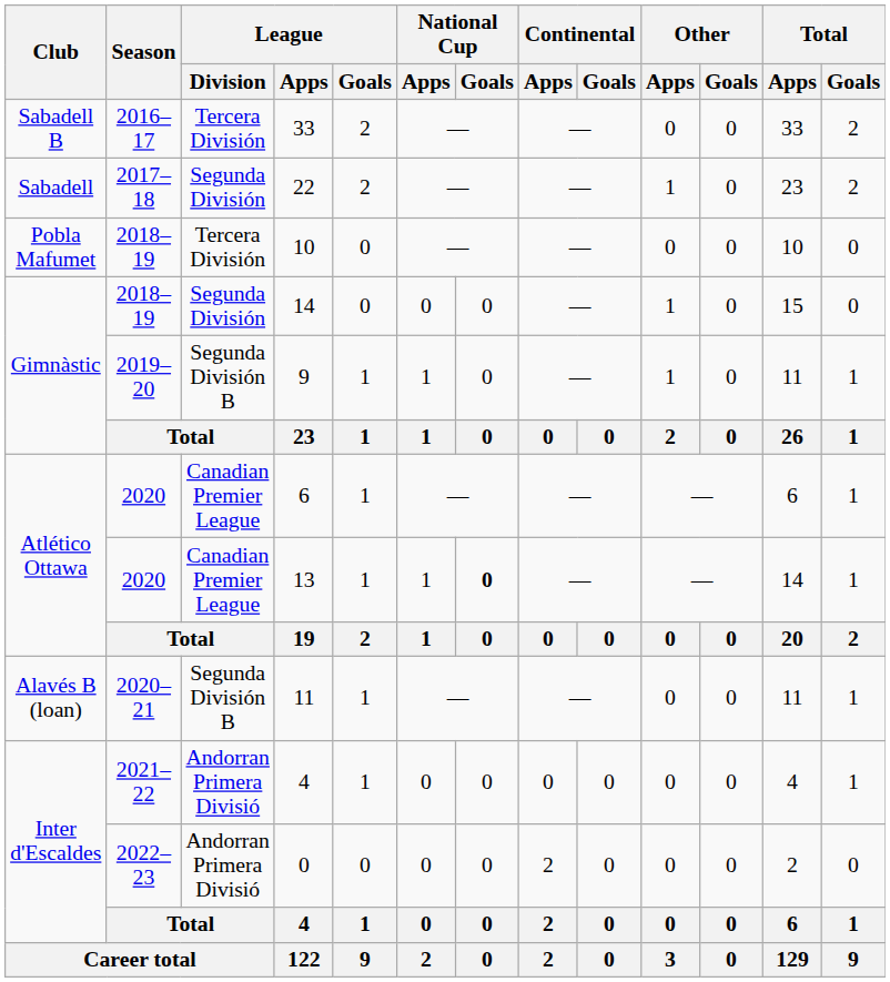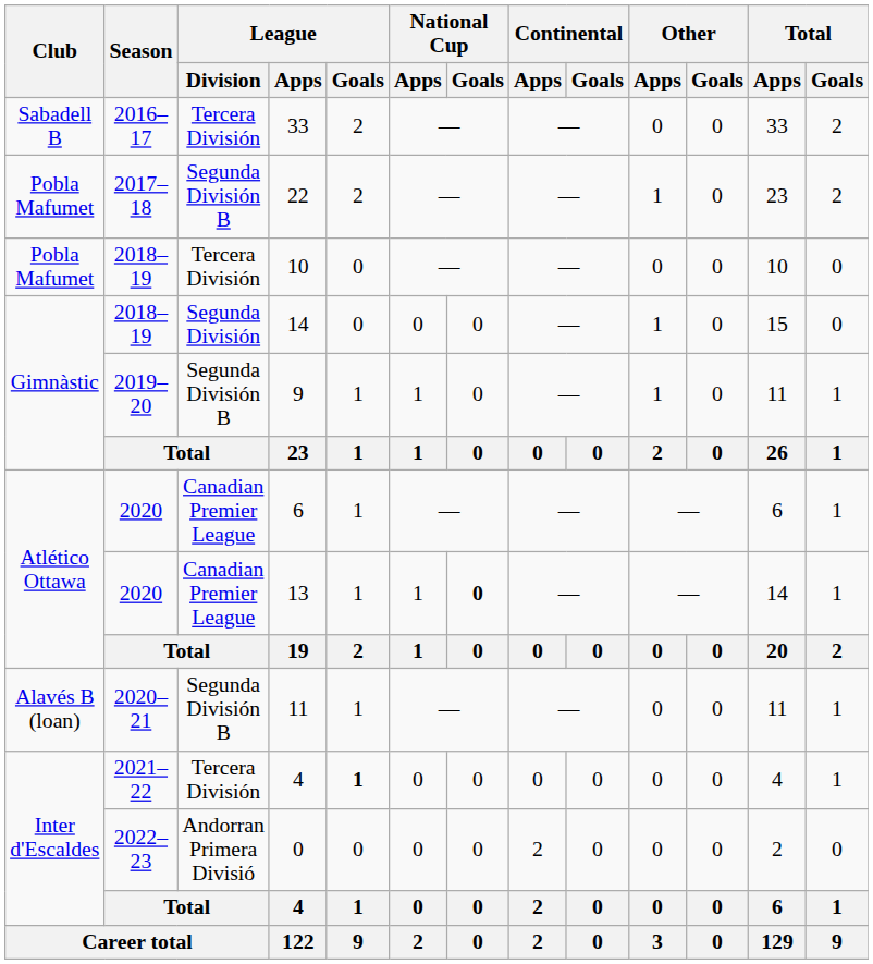22 | Club: Sabadell -> Pobla Mafumet
22 | League / Division: Segunda División -> Segunda División B
2021–22 / 4 | League / Division: Andorran Primera Divisió -> Tercera División
2021–22 / 4 | League / Goals: normal -> bold
